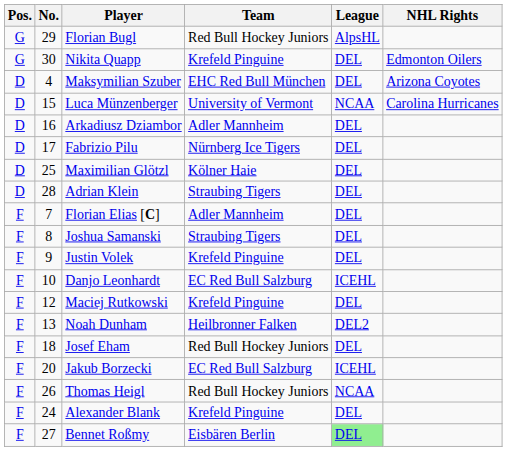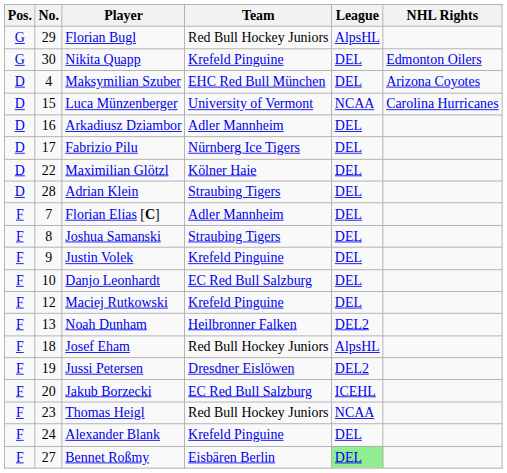Maximilian Glötzl | No.: 25 -> 22
Danjo Leonhardt | League: ICEHL -> DEL
Josef Eham | League: DEL -> AlpsHL
+ row: F | 19 | Jussi Petersen | Dresdner Eislöwen | DEL2
Thomas Heigl | No.: 26 -> 23
